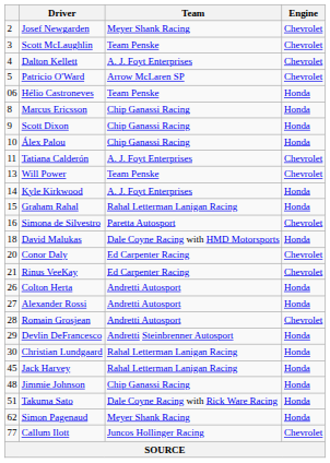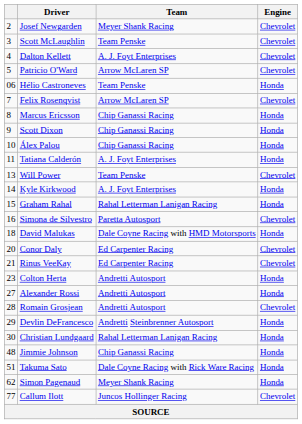+ row: 7 | Felix Rosenqvist | Arrow McLaren SP | Chevrolet
Tatiana Calderón | Engine: Chevrolet -> Honda
Colton Herta | column 1: 26 -> 23
- row: 45 | Jack Harvey | Rahal Letterman Lanigan Racing | Honda
